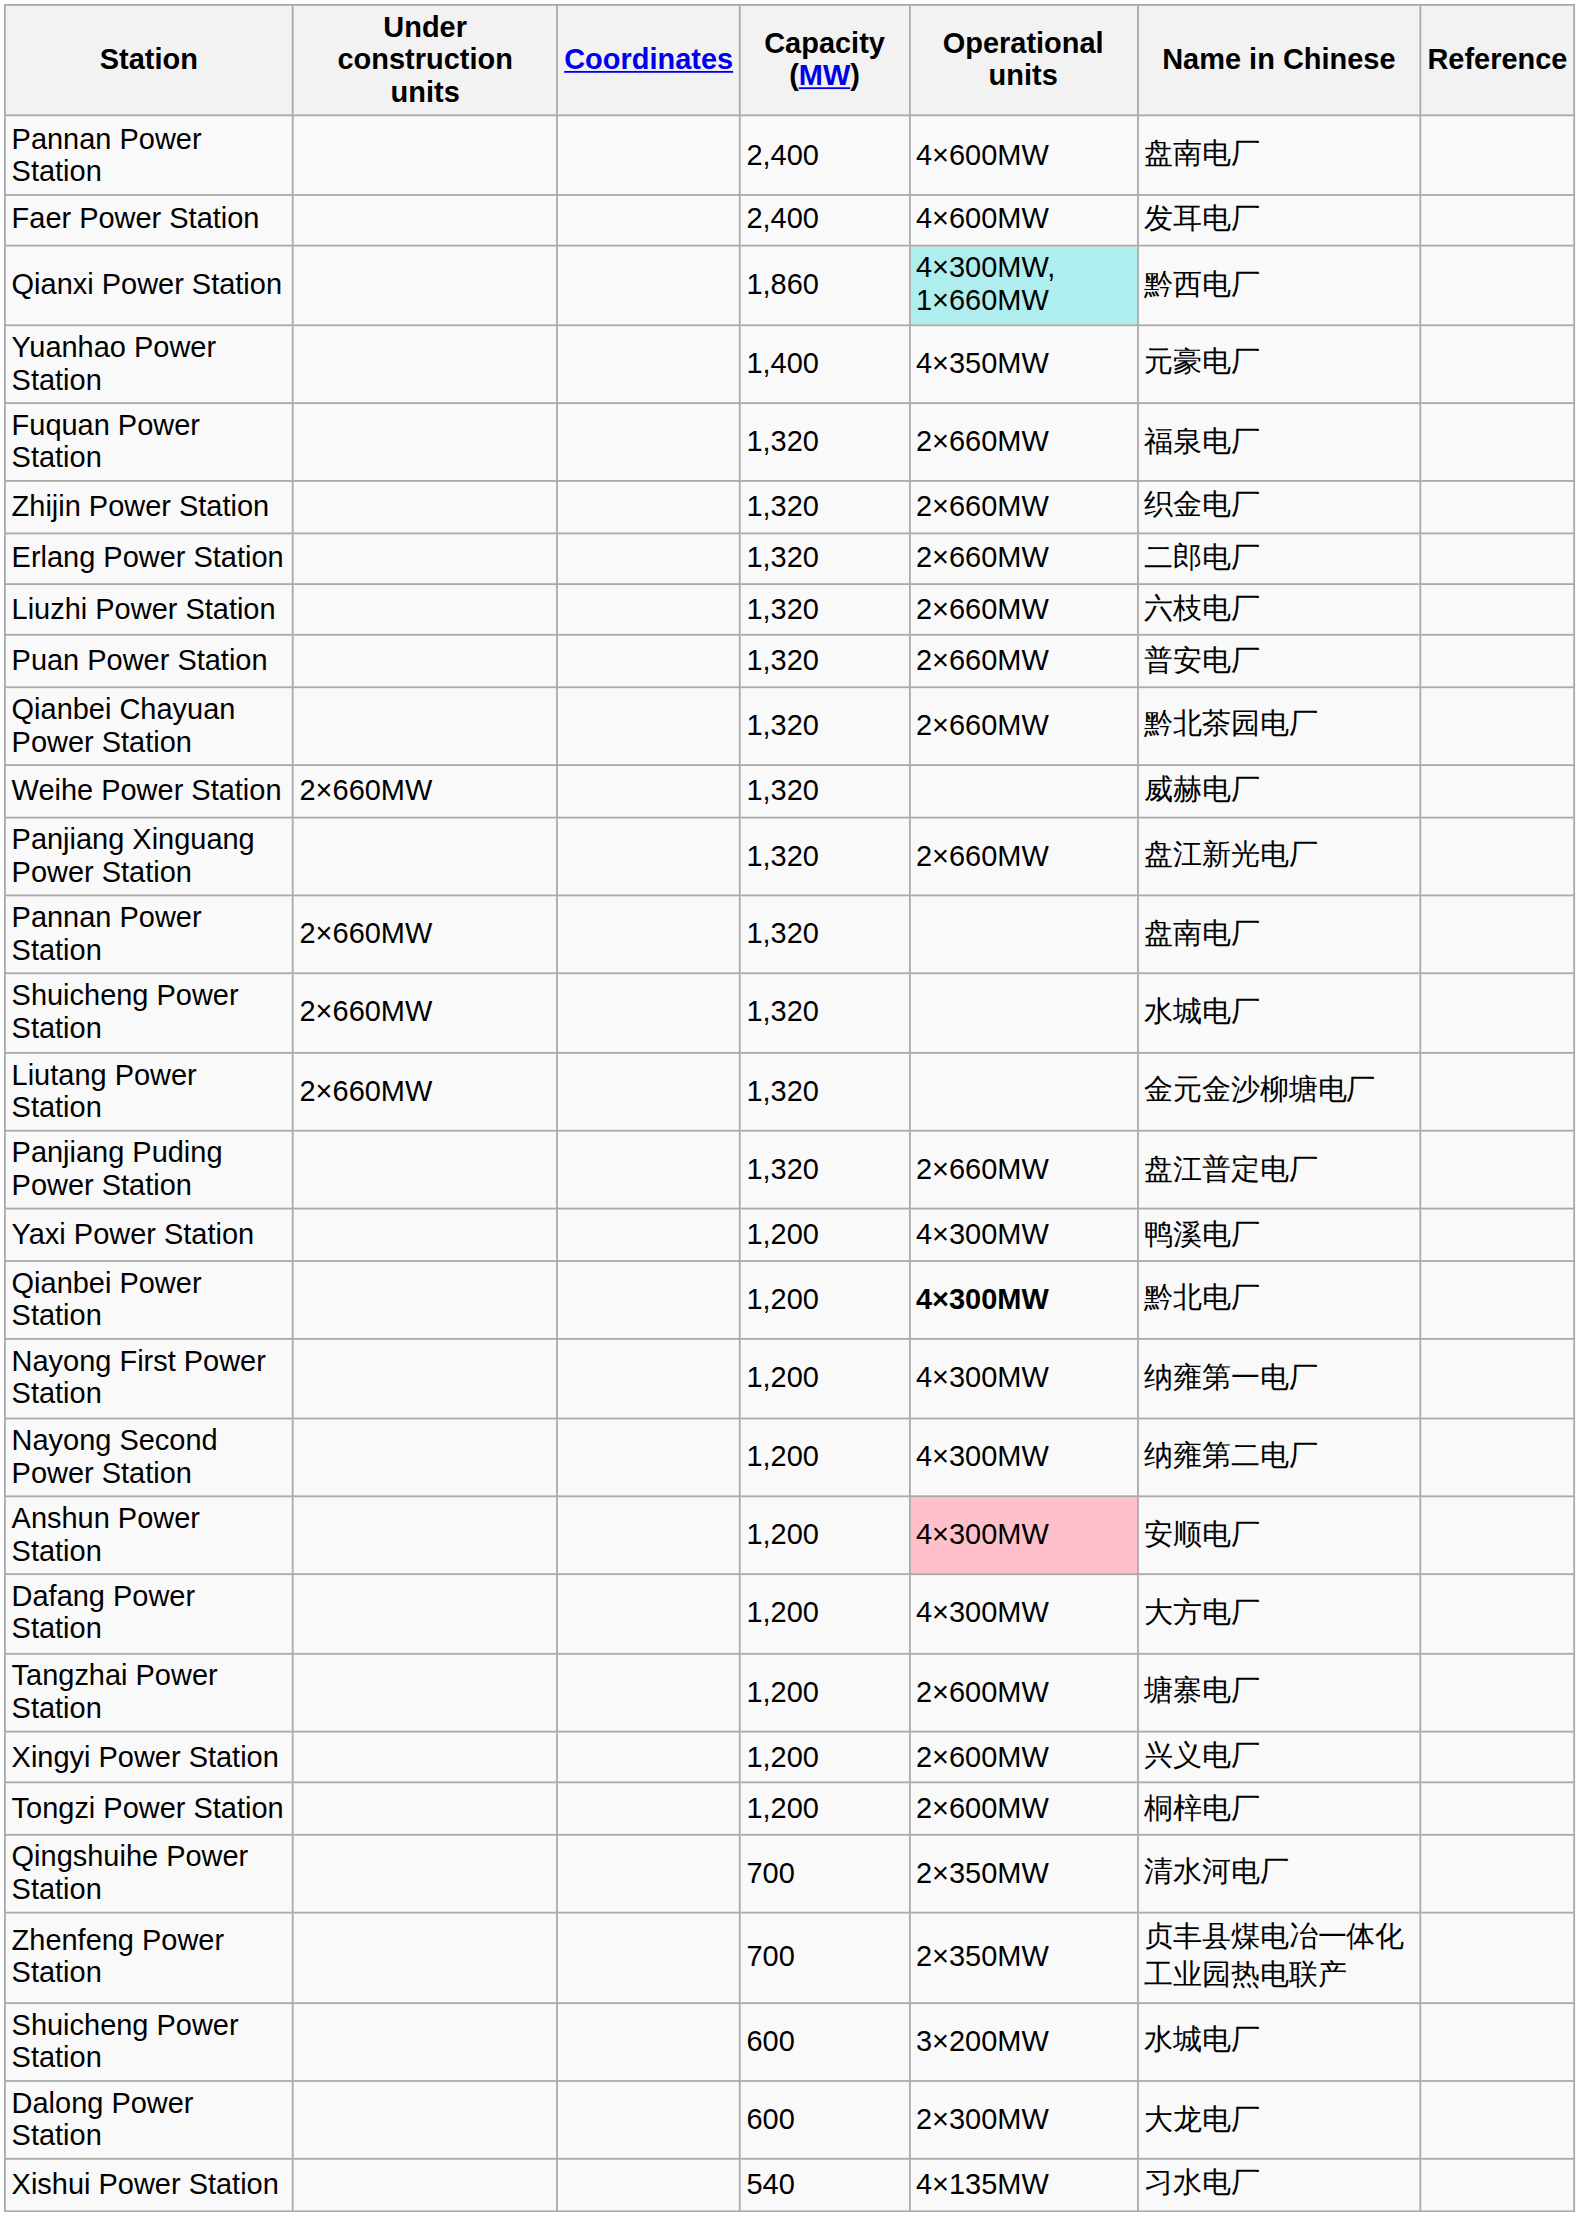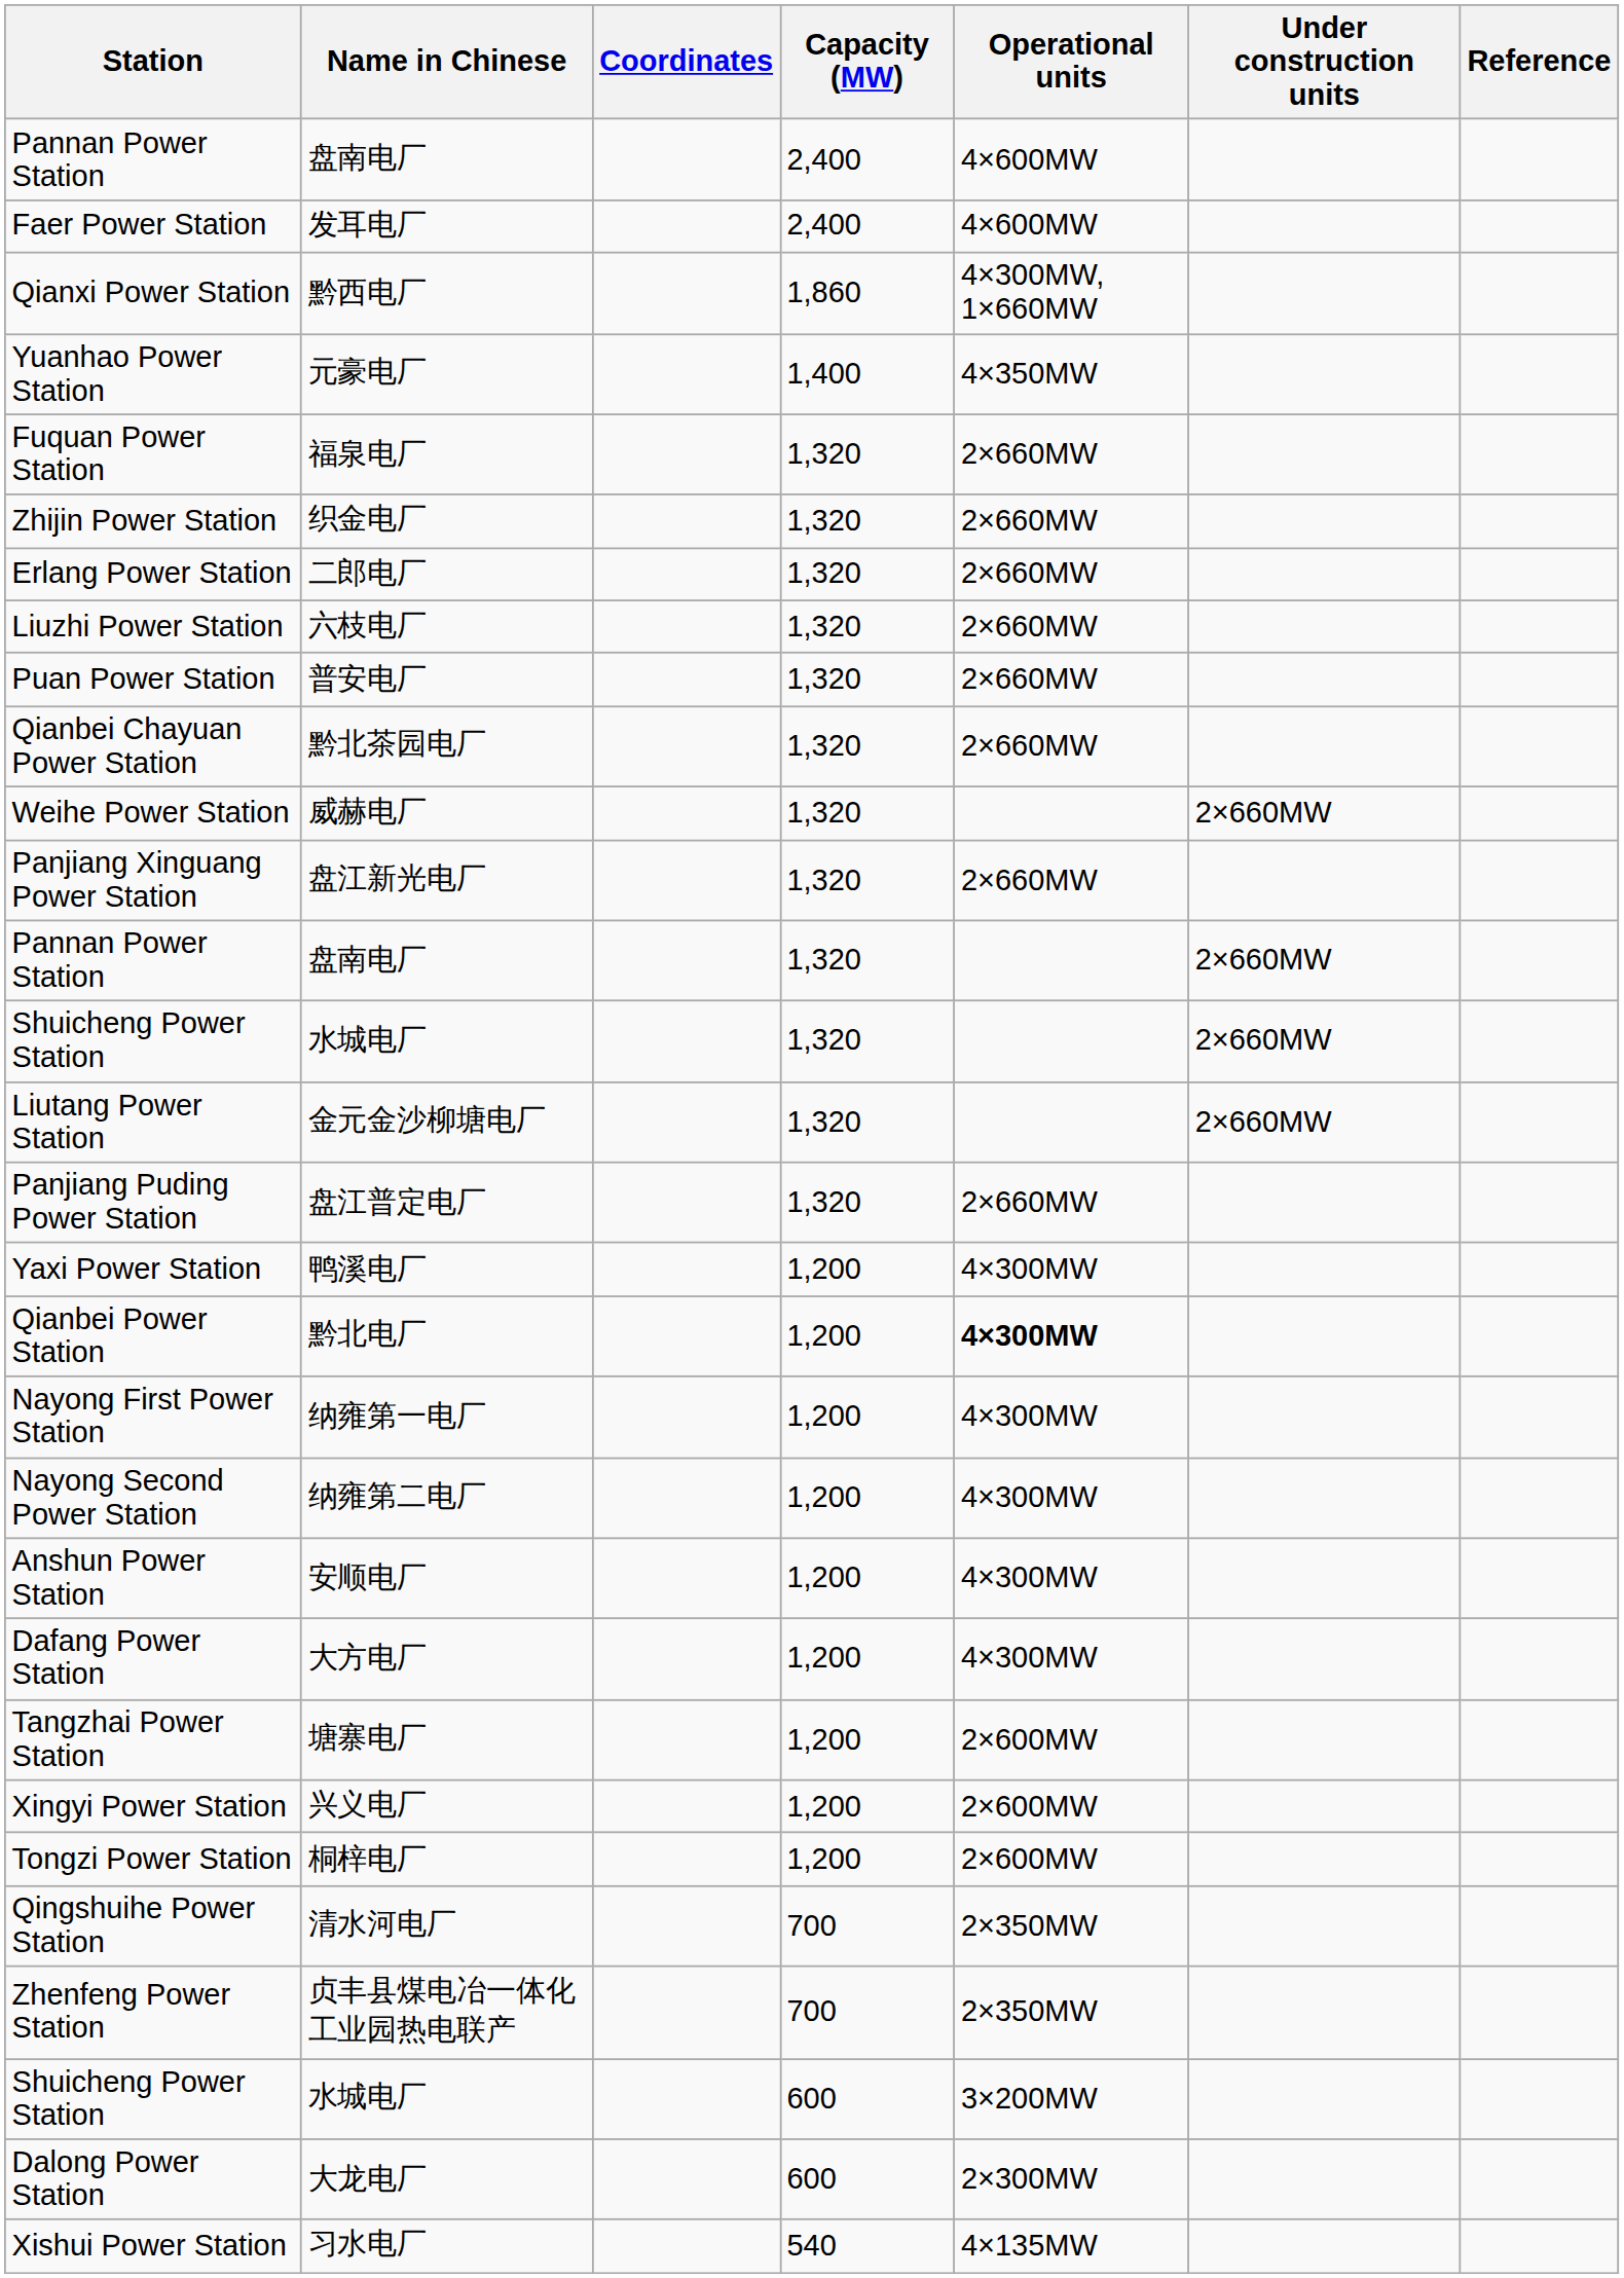columns swapped: Name in Chinese <-> Under construction units
Qianxi Power Station | Operational units: paleturquoise background -> no background
Anshun Power Station | Operational units: pink background -> no background
